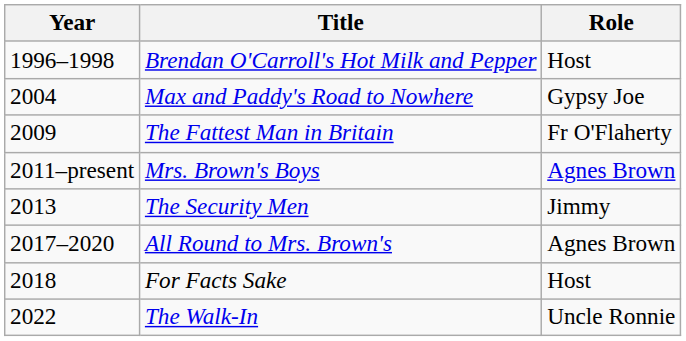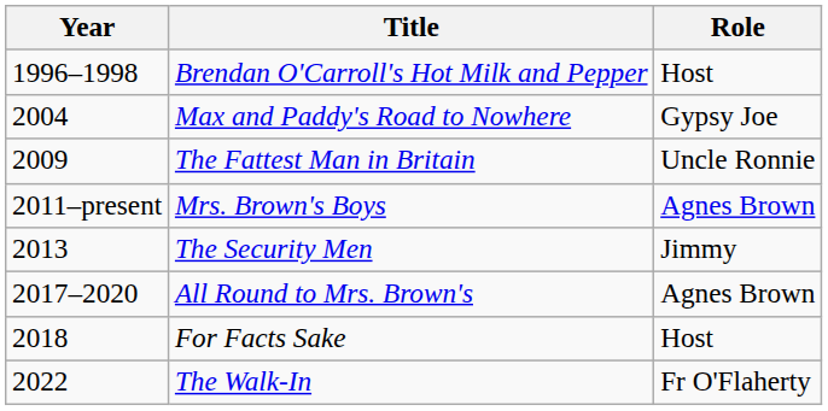The Fattest Man in Britain | Role: Fr O'Flaherty -> Uncle Ronnie
The Walk-In | Role: Uncle Ronnie -> Fr O'Flaherty
